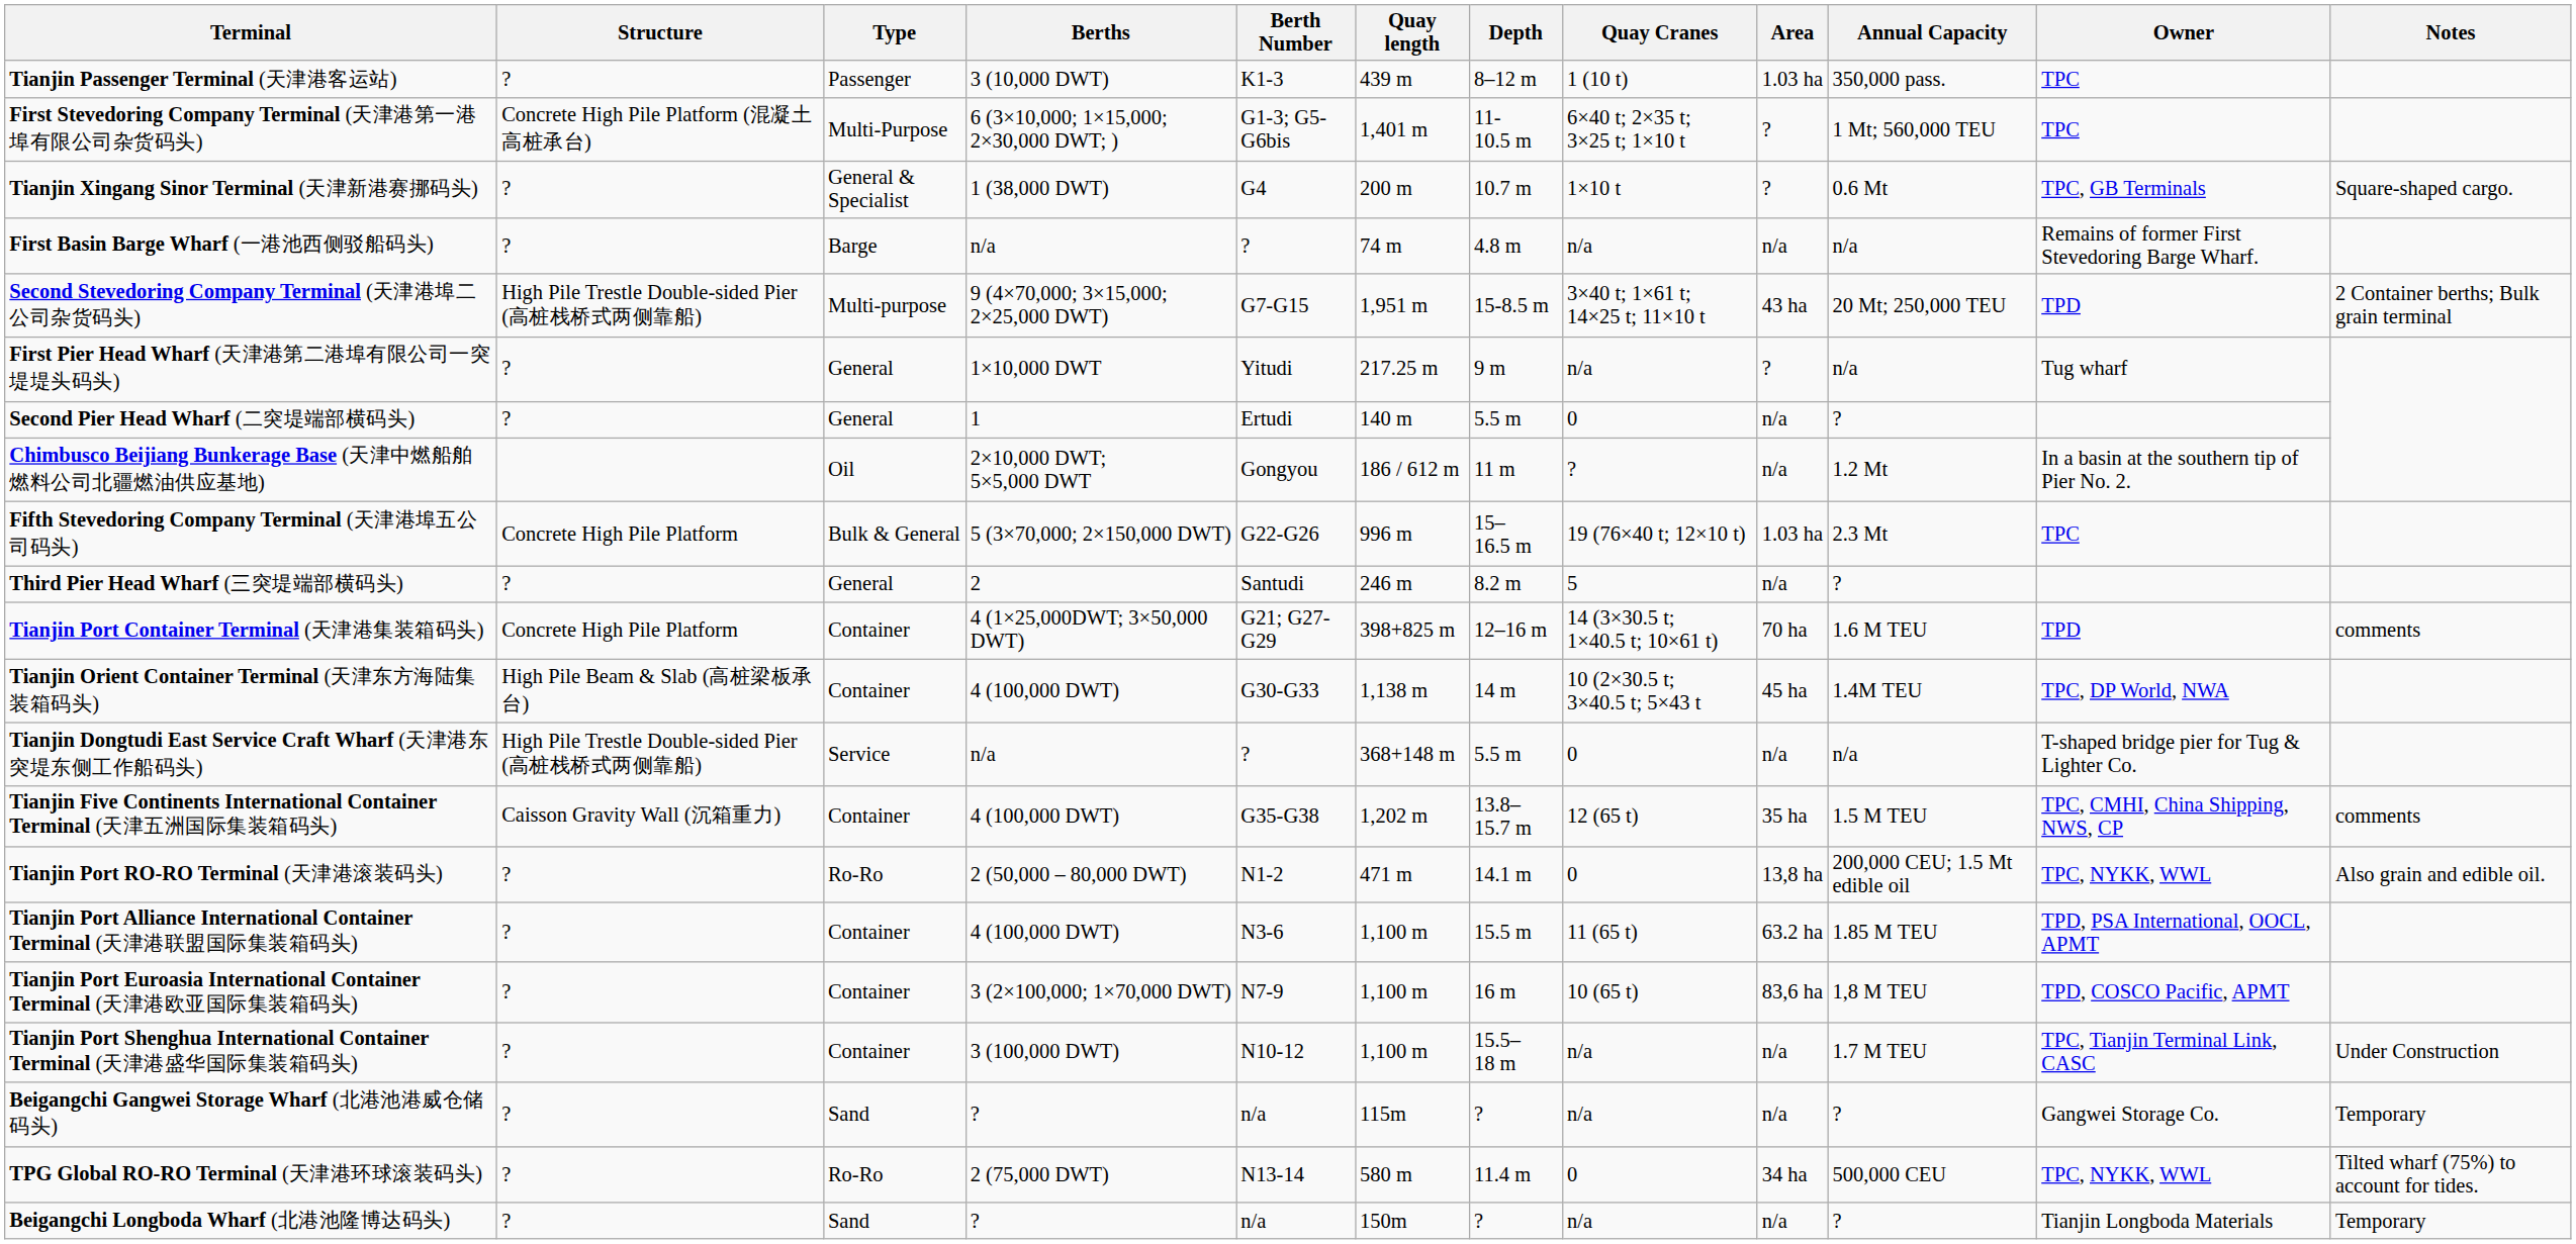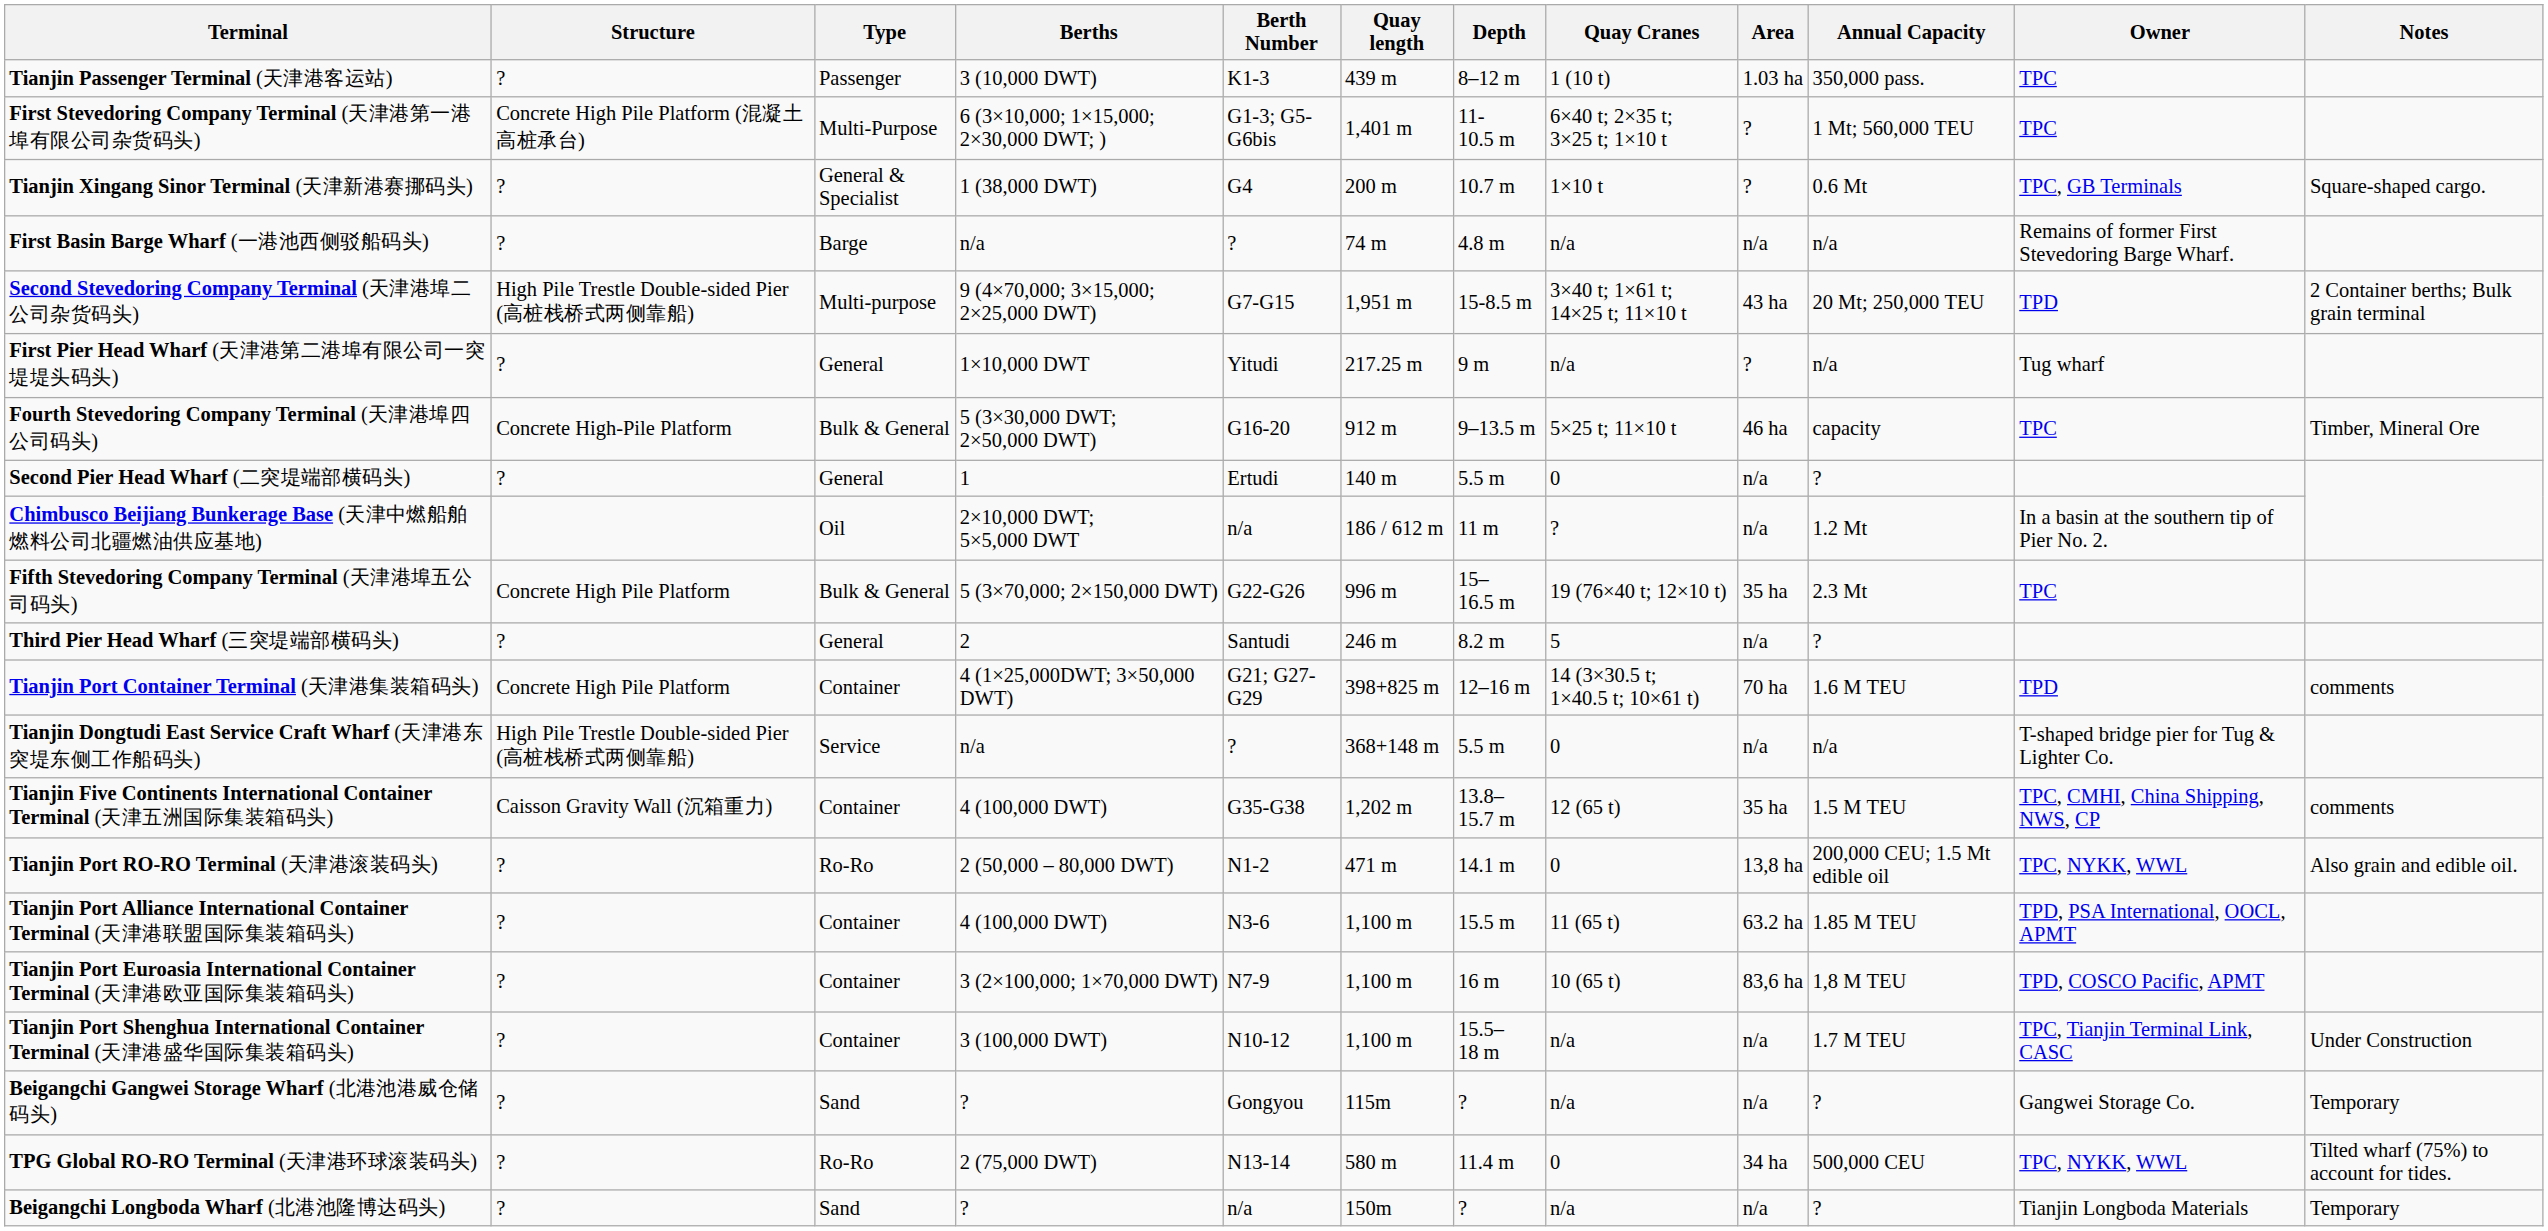+ row: Fourth Stevedoring Company Terminal (天津港埠四公司码头) | Concrete High-Pile Platform | Bulk & General | 5 (3×30,000 DWT; 2×50,000 DWT) | G16-20 | 912 m | 9–13.5 m | 5×25 t; 11×10 t | 46 ha | capacity | TPC | Timber, Mineral Ore
Chimbusco Beijiang Bunkerage Base (天津中燃船舶燃料公司北疆燃油供应基地) | Berth Number: Gongyou -> n/a
Fifth Stevedoring Company Terminal (天津港埠五公司码头) | Area: 1.03 ha -> 35 ha
- row: Tianjin Orient Container Terminal (天津东方海陆集装箱码头) | High Pile Beam & Slab (高桩梁板承台) | Container | 4 (100,000 DWT) | G30-G33 | 1,138 m | 14 m | 10 (2×30.5 t; 3×40.5 t; 5×43 t | 45 ha | 1.4M TEU | TPC, DP World, NWA
Beigangchi Gangwei Storage Wharf (北港池港威仓储码头) | Berth Number: n/a -> Gongyou
